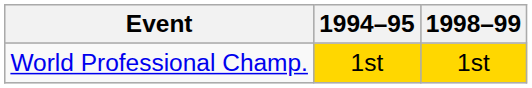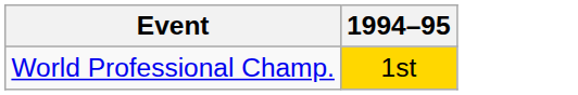- column: 1998–99 | 1st
